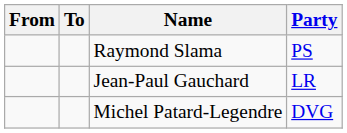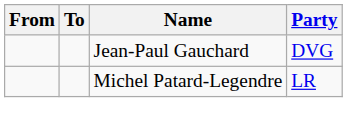- row: Raymond Slama | PS
Jean-Paul Gauchard | Party: LR -> DVG
Michel Patard-Legendre | Party: DVG -> LR
